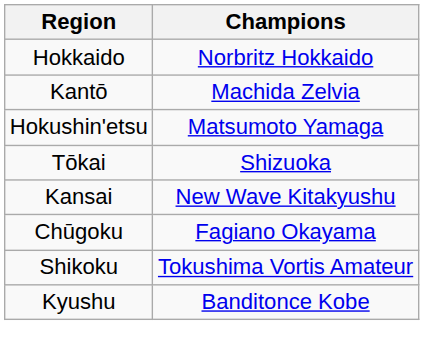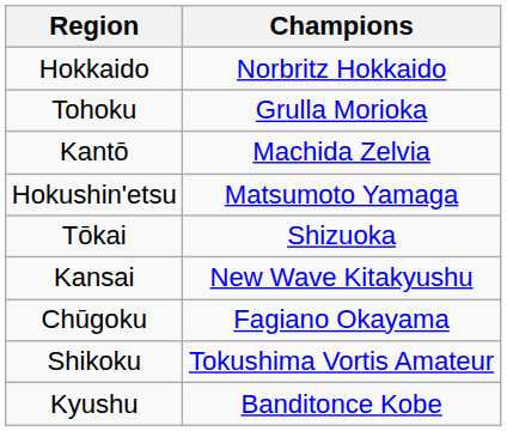+ row: Tohoku | Grulla Morioka
